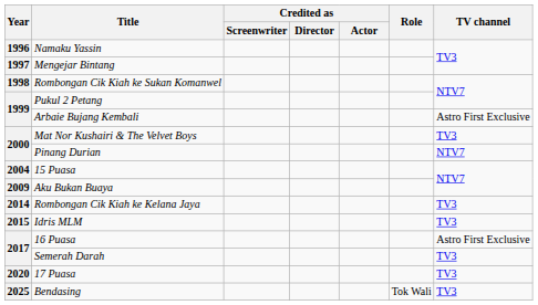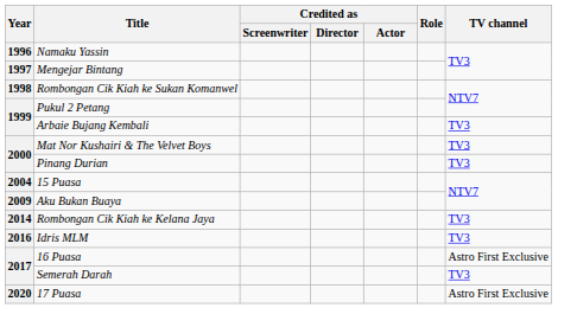Arbaie Bujang Kembali | TV channel: Astro First Exclusive -> TV3
Pinang Durian | TV channel: NTV7 -> TV3
Idris MLM | Year: 2015 -> 2016
17 Puasa | TV channel: TV3 -> Astro First Exclusive
- row: 2025 | Bendasing | Tok Wali | TV3
